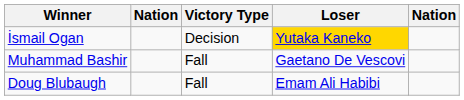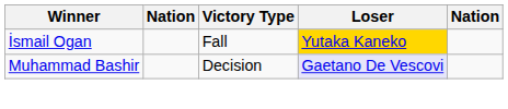İsmail Ogan | Victory Type: Decision -> Fall
Muhammad Bashir | Victory Type: Fall -> Decision
Muhammad Bashir | Loser: no background -> lavender background
- row: Doug Blubaugh | Fall | Emam Ali Habibi
